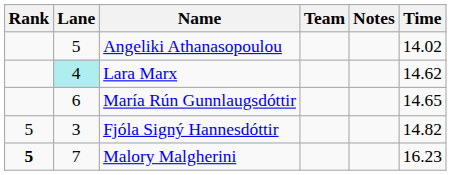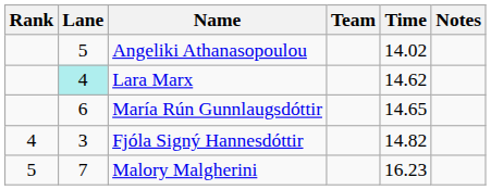columns swapped: Time <-> Notes
Fjóla Signý Hannesdóttir | Rank: 5 -> 4
Malory Malgherini | Rank: bold -> normal
